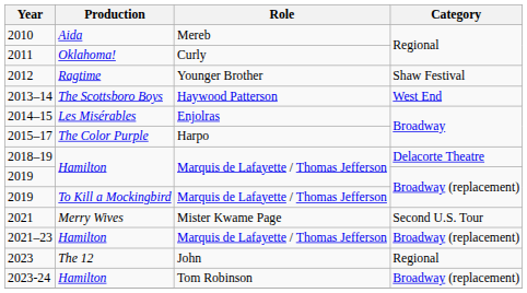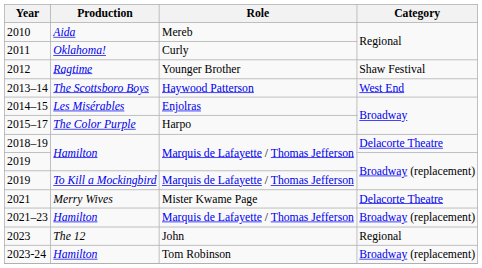2021 | Category: Second U.S. Tour -> Delacorte Theatre
